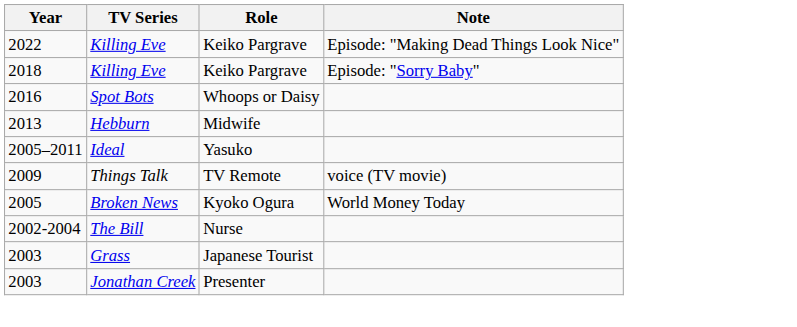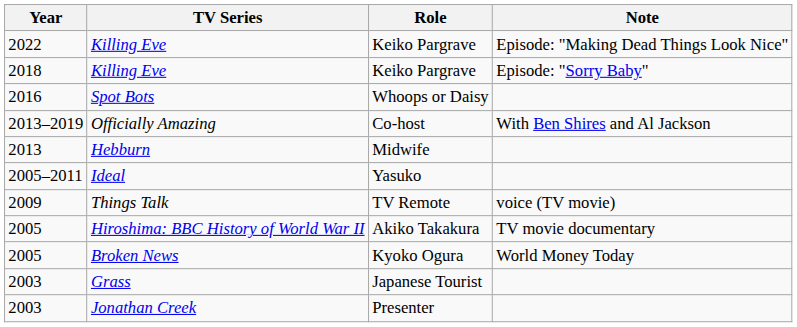+ row: 2013–2019 | Officially Amazing | Co-host | With Ben Shires and Al Jackson
+ row: 2005 | Hiroshima: BBC History of World War II | Akiko Takakura | TV movie documentary
- row: 2002-2004 | The Bill | Nurse
